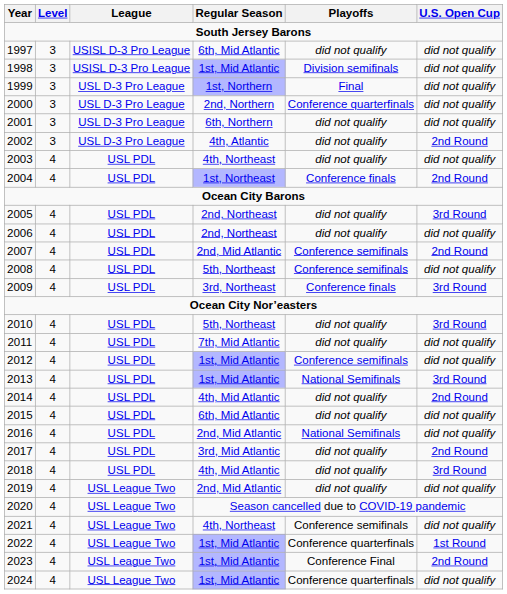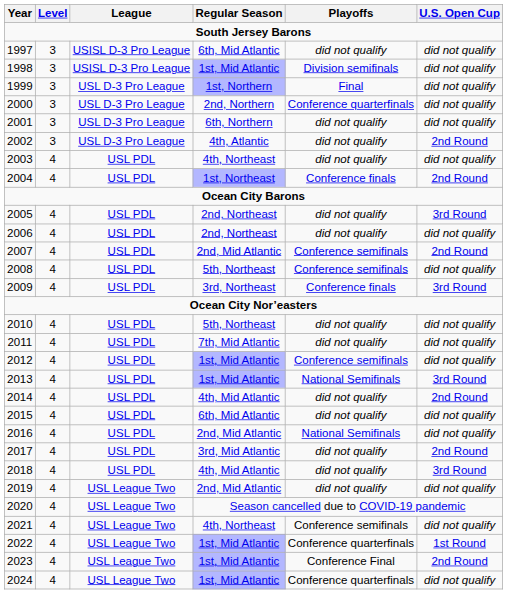2010 | U.S. Open Cup: 3rd Round -> did not qualify
